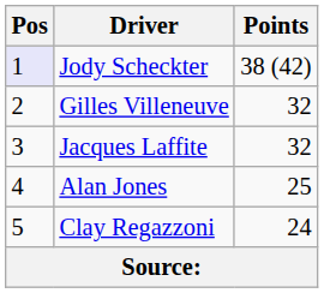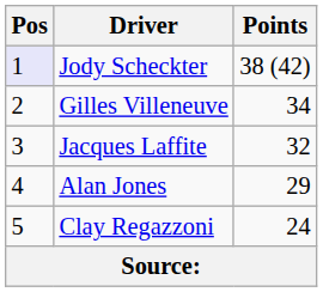Gilles Villeneuve | Points: 32 -> 34
Alan Jones | Points: 25 -> 29
